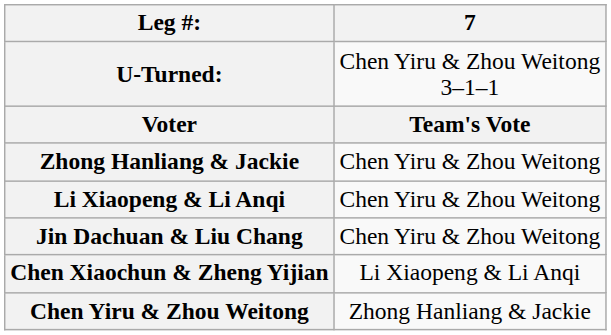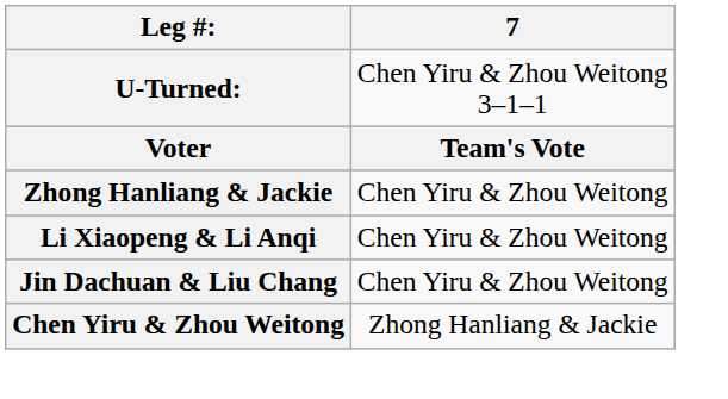- row: Chen Xiaochun & Zheng Yijian | Li Xiaopeng & Li Anqi
